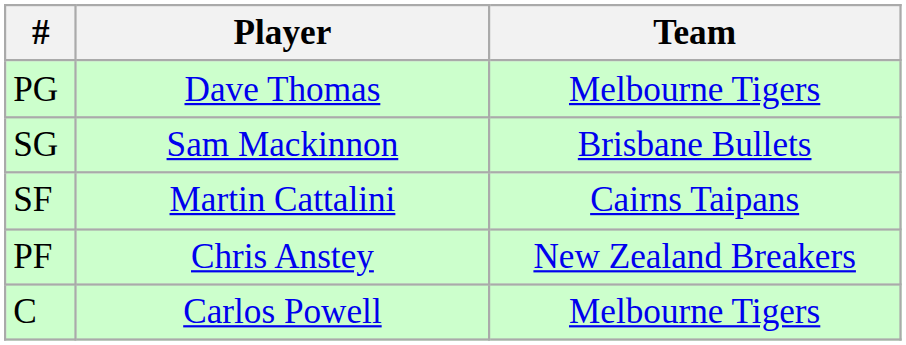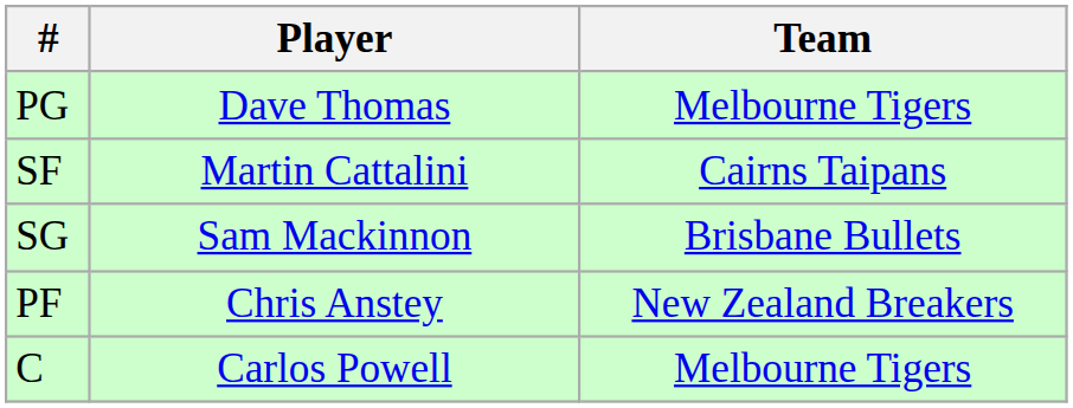rows swapped: SG <-> SF
